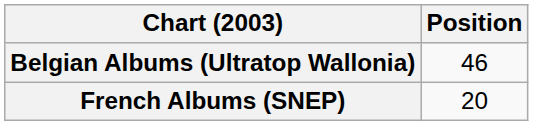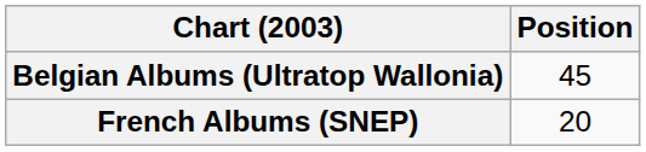Belgian Albums (Ultratop Wallonia) | Position: 46 -> 45
